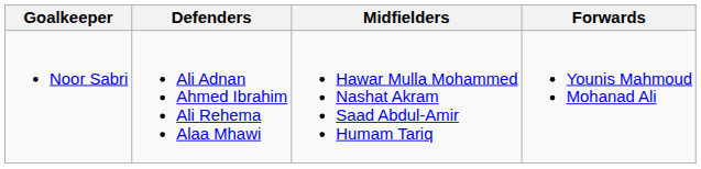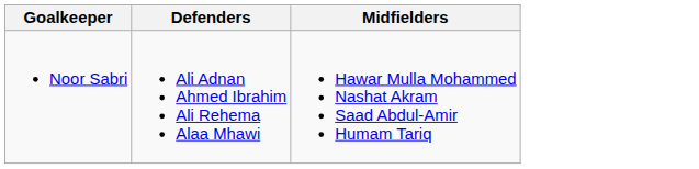- column: Forwards | Younis Mahmoud Mohanad Ali
